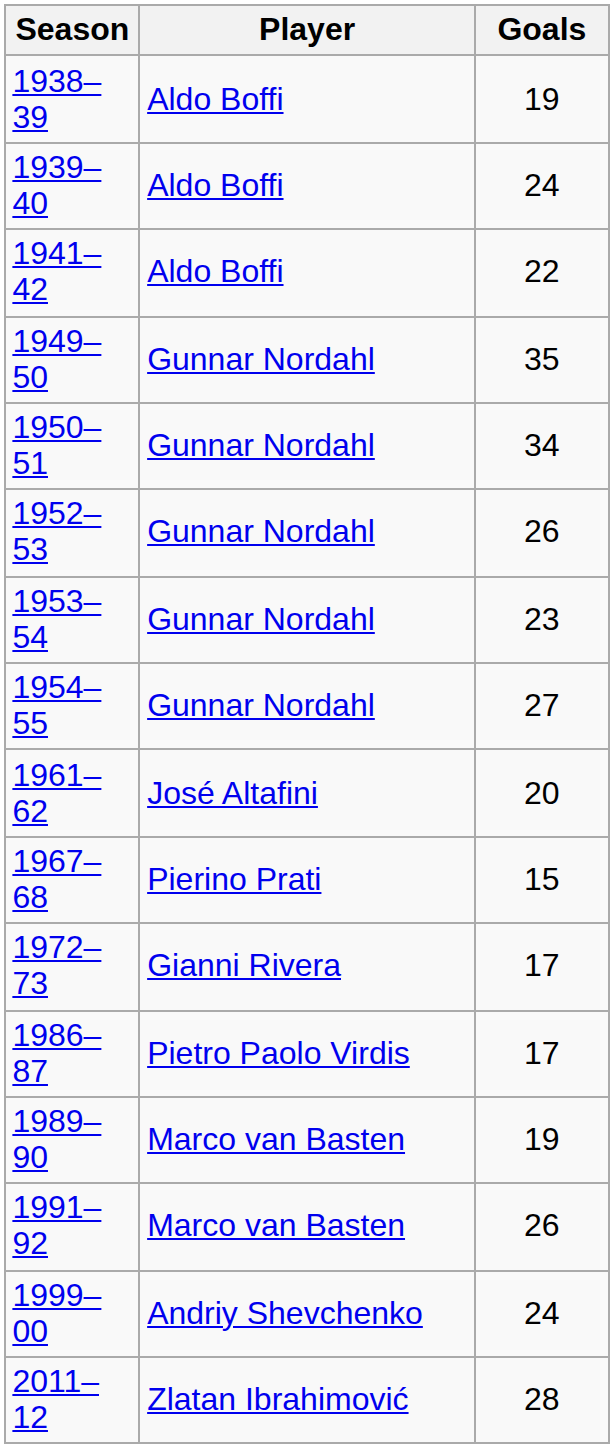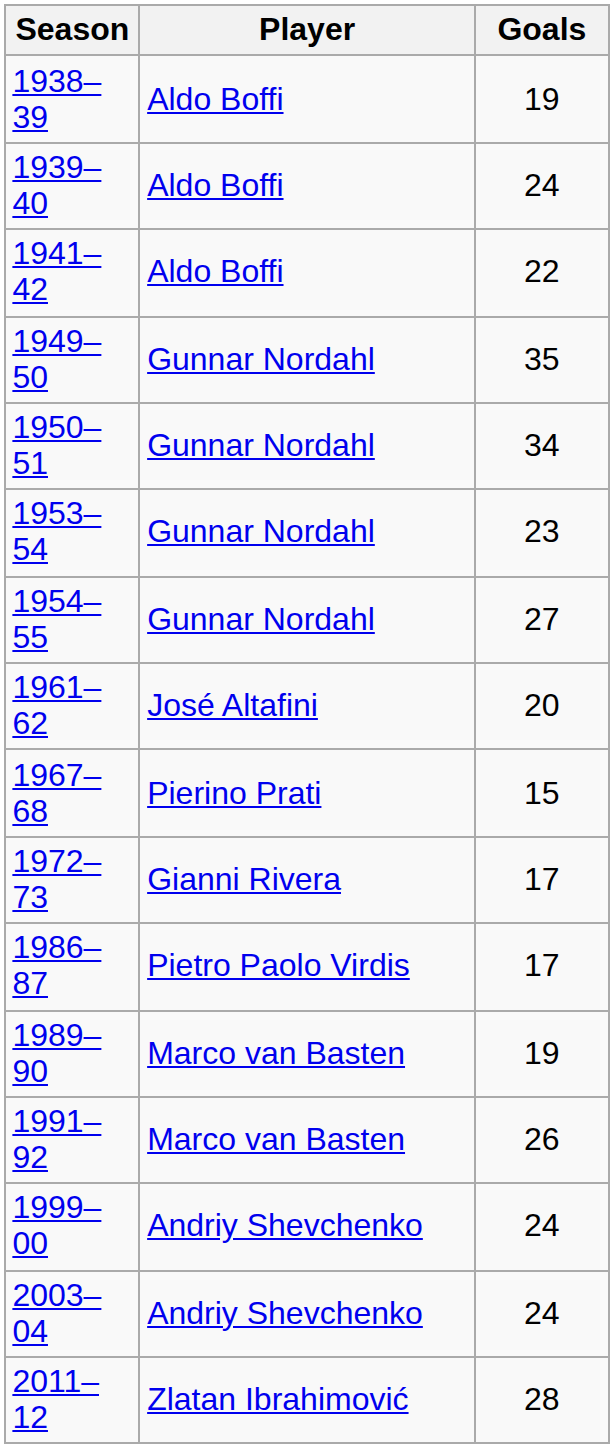- row: 1952–53 | Gunnar Nordahl | 26
+ row: 2003–04 | Andriy Shevchenko | 24
